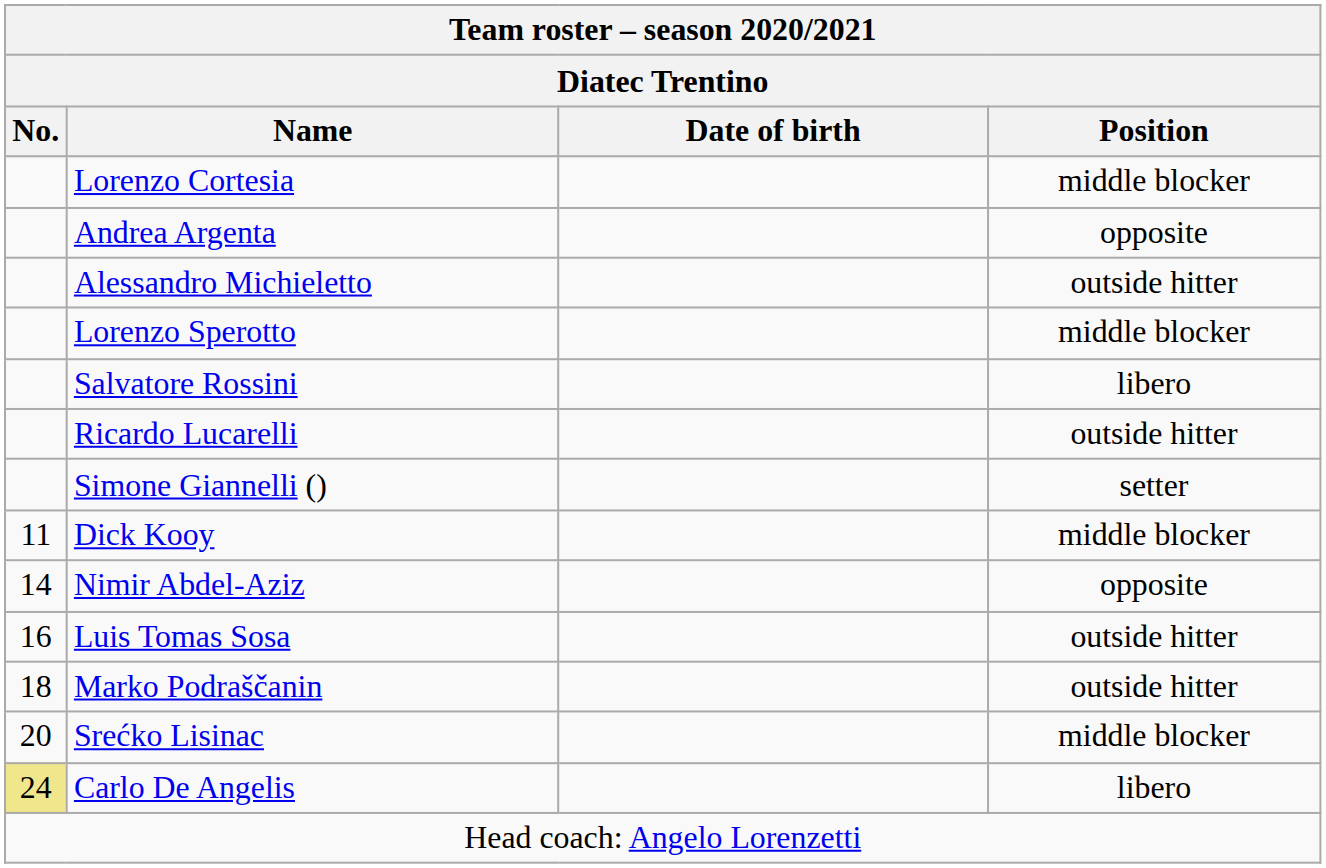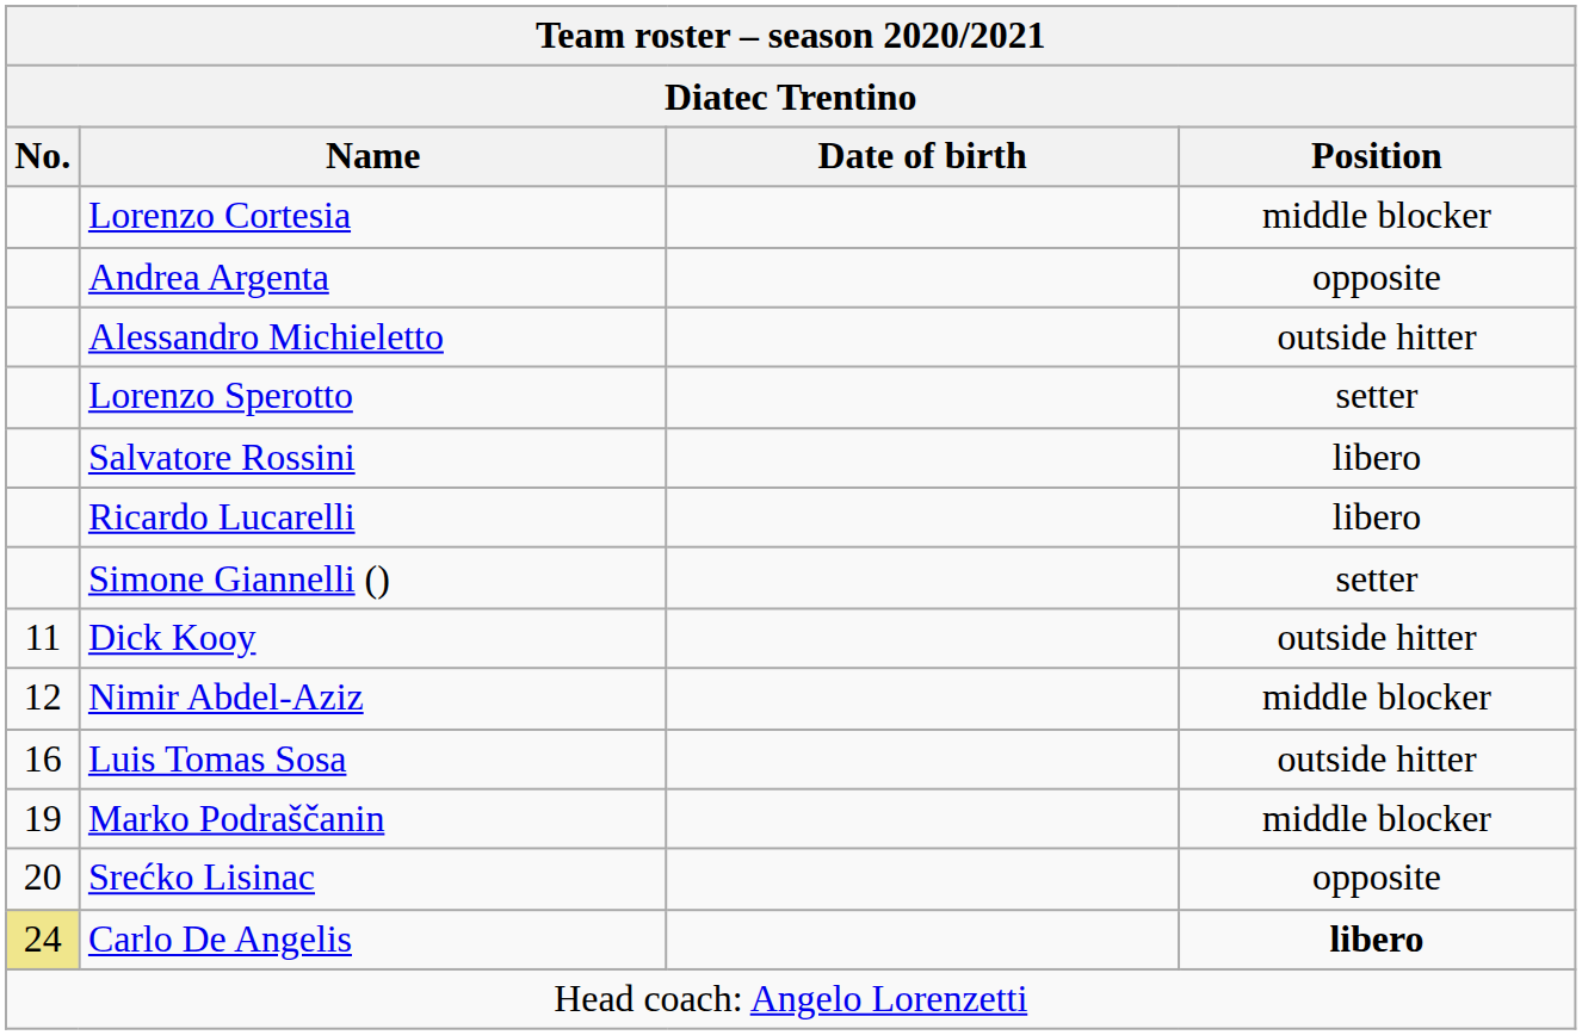Lorenzo Sperotto | Position: middle blocker -> setter
Ricardo Lucarelli | Position: outside hitter -> libero
Dick Kooy | Position: middle blocker -> outside hitter
Nimir Abdel-Aziz | No.: 14 -> 12
Nimir Abdel-Aziz | Position: opposite -> middle blocker
Marko Podraščanin | No.: 18 -> 19
Marko Podraščanin | Position: outside hitter -> middle blocker
Srećko Lisinac | Position: middle blocker -> opposite
Carlo De Angelis | Position: normal -> bold
